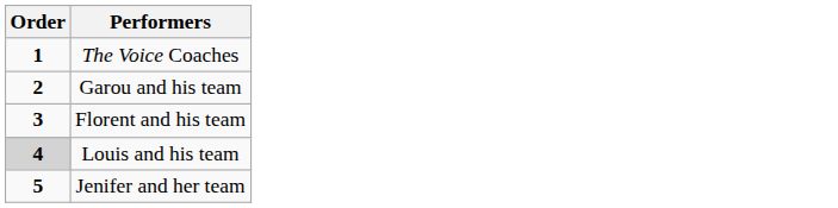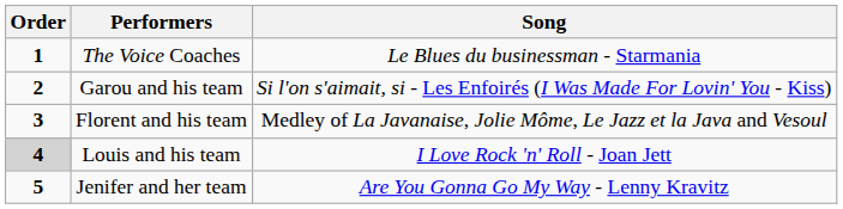+ column: Song | Le Blues du businessman - Starmania | Si l'on s'aimait, si - Les Enfoirés (I Was Made For Lovin' You - Kiss) | Medley of La Javanaise, Jolie Môme, Le Jazz et la Java and Vesoul | I Love Rock 'n' Roll - Joan Jett | Are You Gonna Go My Way - Lenny Kravitz
